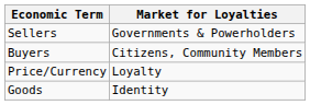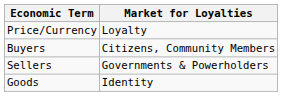rows swapped: Sellers <-> Price/Currency
